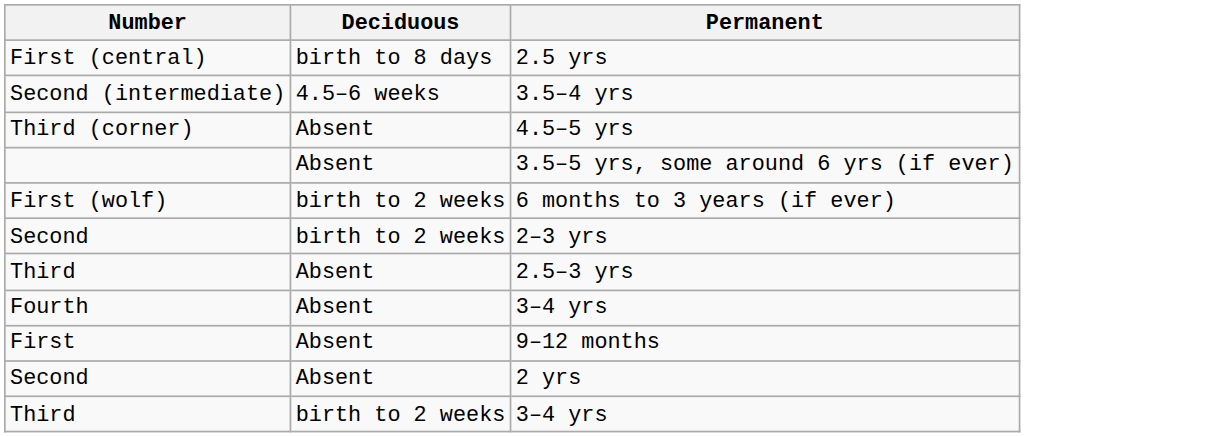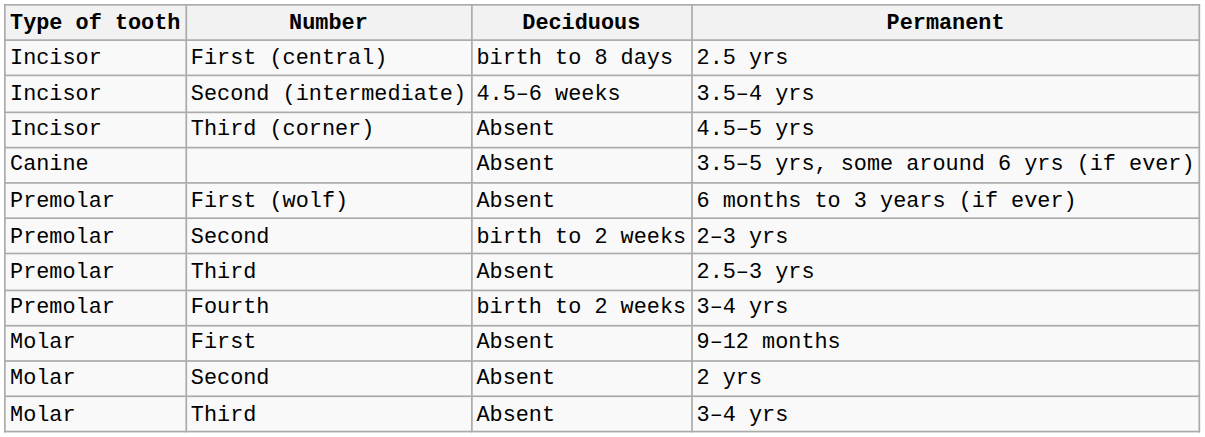+ column: Type of tooth | Incisor | Incisor | Incisor | Canine | Premolar | Premolar | Premolar | Premolar | Molar | Molar | Molar
6 months to 3 years (if ever) | Deciduous: birth to 2 weeks -> Absent
Fourth / 3–4 yrs | Deciduous: Absent -> birth to 2 weeks
Third / 3–4 yrs | Deciduous: birth to 2 weeks -> Absent
